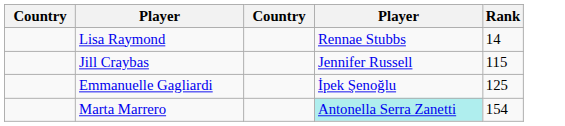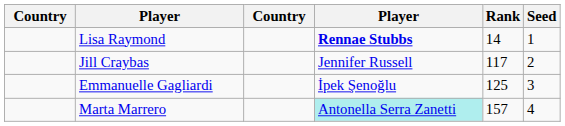+ column: Seed | 1 | 2 | 3 | 4
Lisa Raymond | column 4: normal -> bold
Jill Craybas | Rank: 115 -> 117
Marta Marrero | Rank: 154 -> 157
